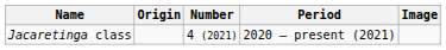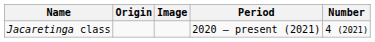columns swapped: Number <-> Image
